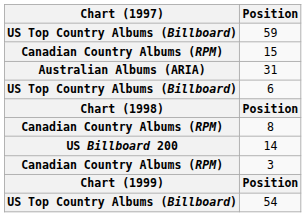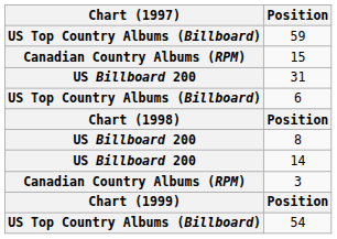31 | Chart (1997): Australian Albums (ARIA) -> US Billboard 200
8 | Chart (1997): Canadian Country Albums (RPM) -> US Billboard 200
